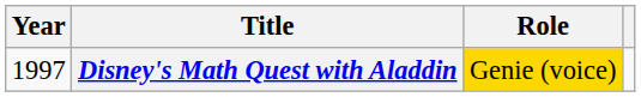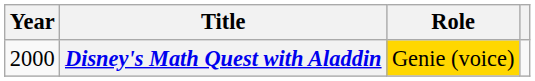Disney's Math Quest with Aladdin | Year: 1997 -> 2000
